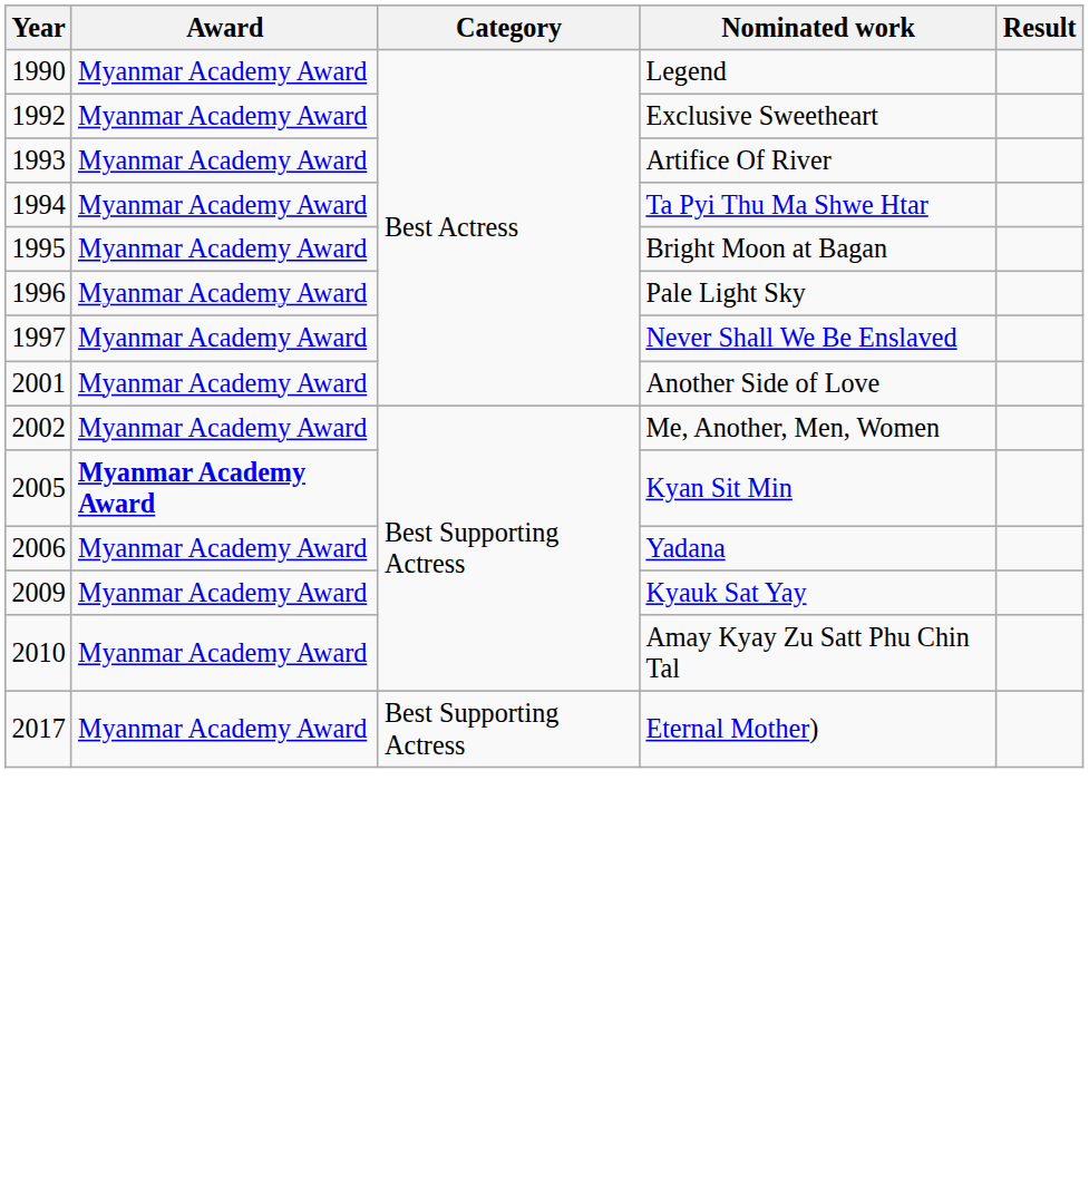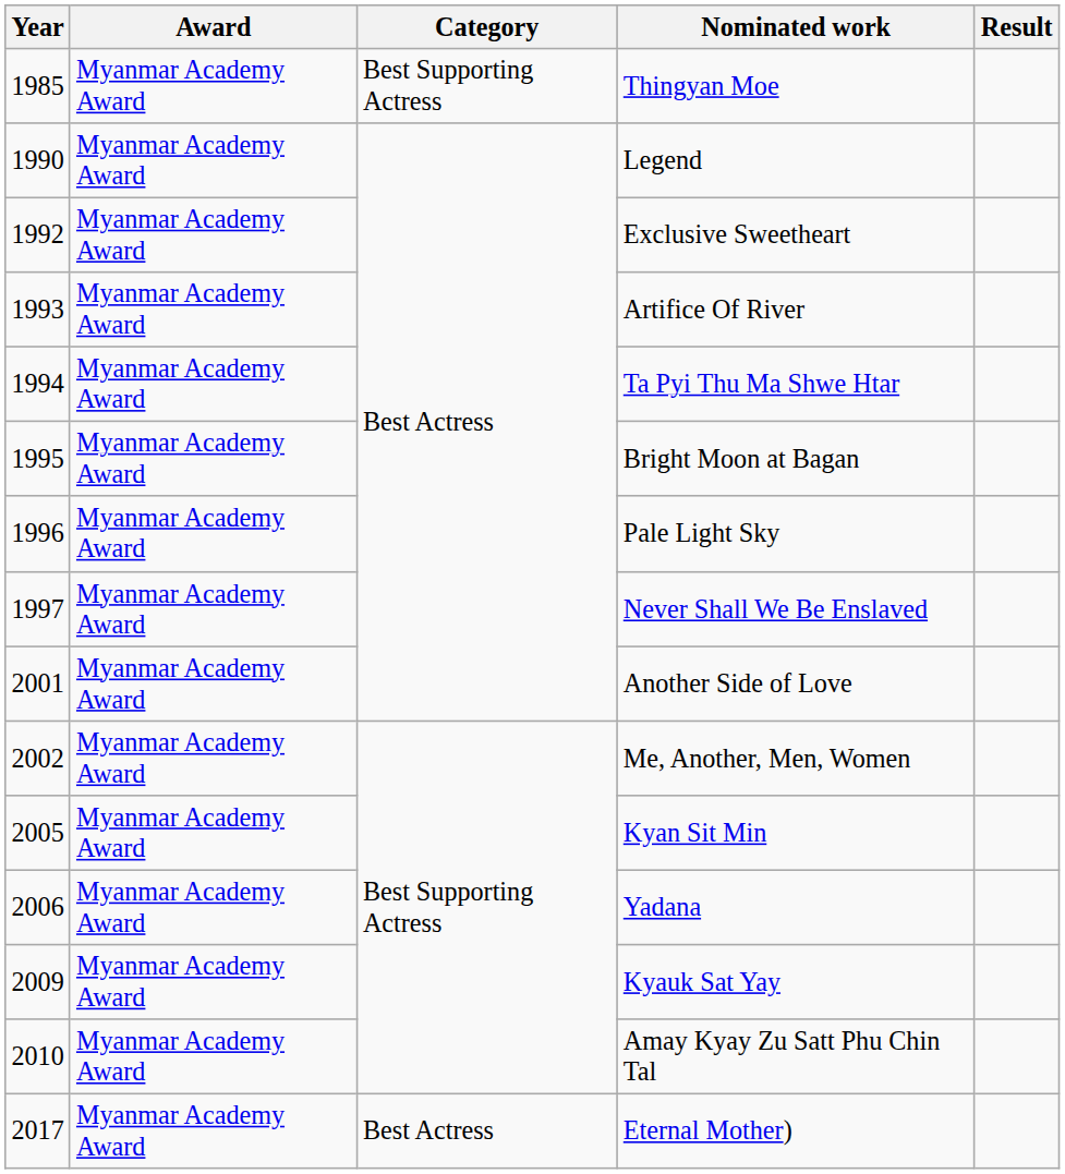+ row: 1985 | Myanmar Academy Award | Best Supporting Actress | Thingyan Moe
Kyan Sit Min | Award: bold -> normal
Eternal Mother) | Category: Best Supporting Actress -> Best Actress
